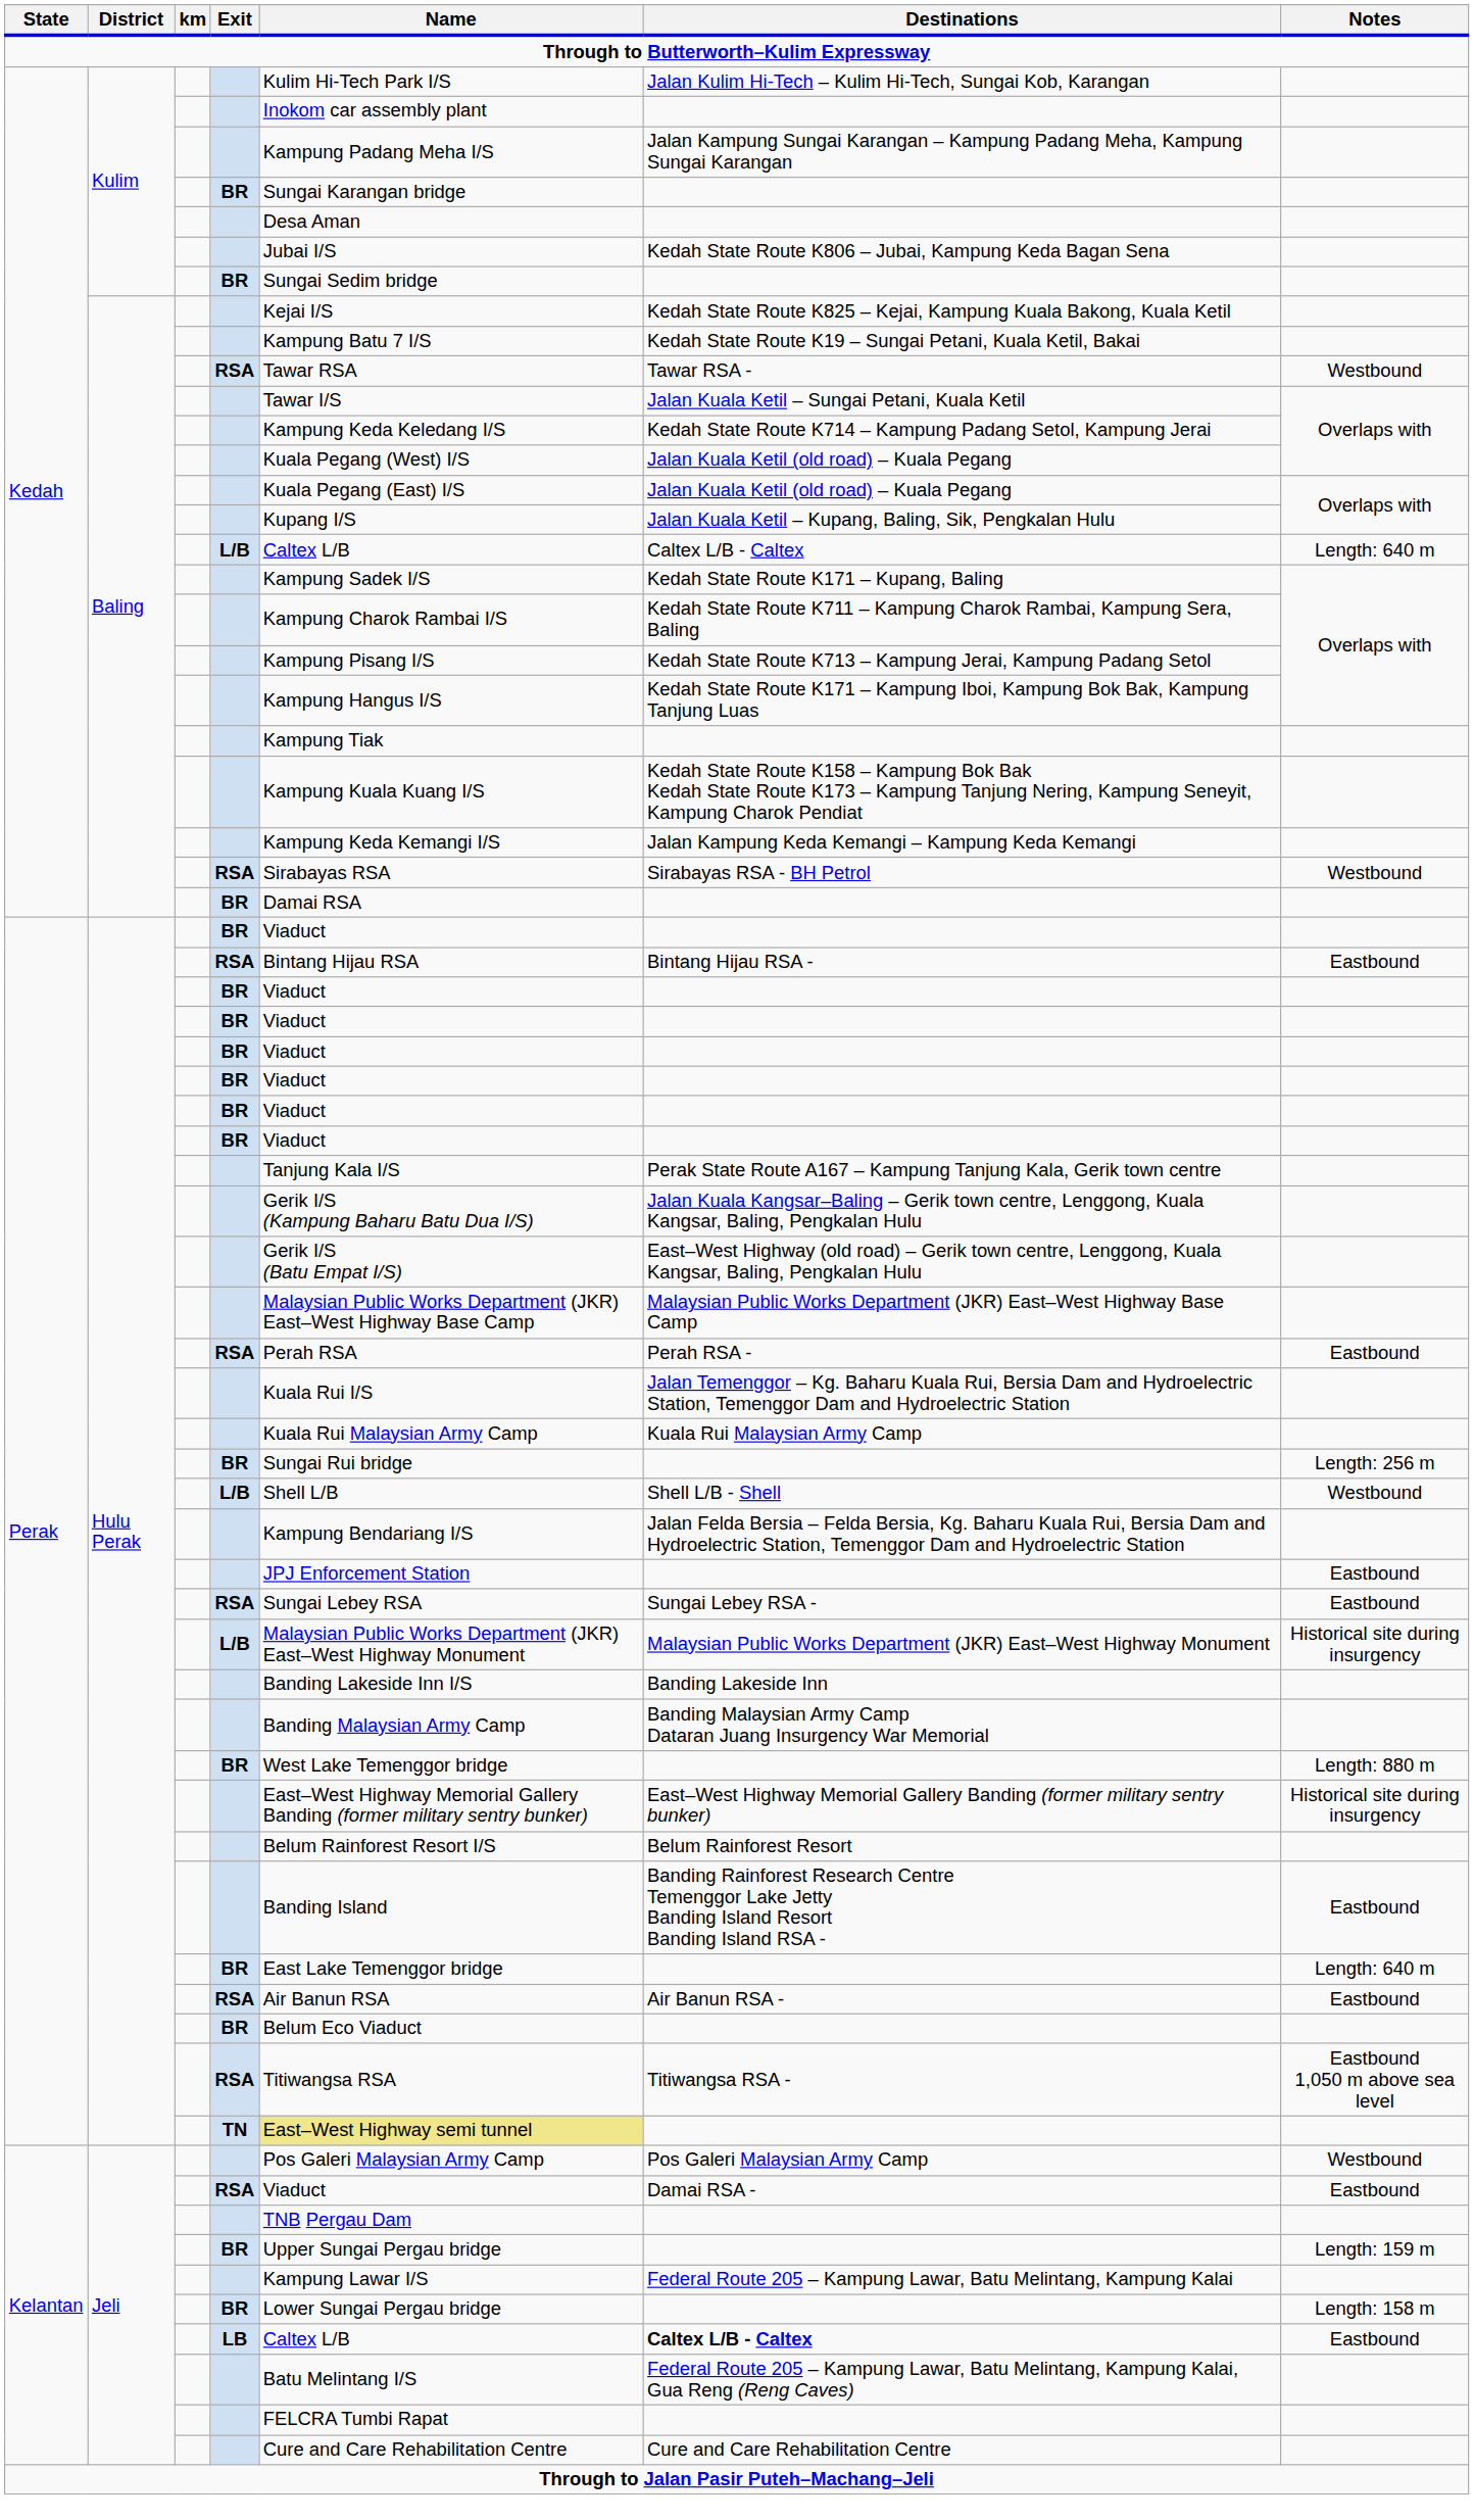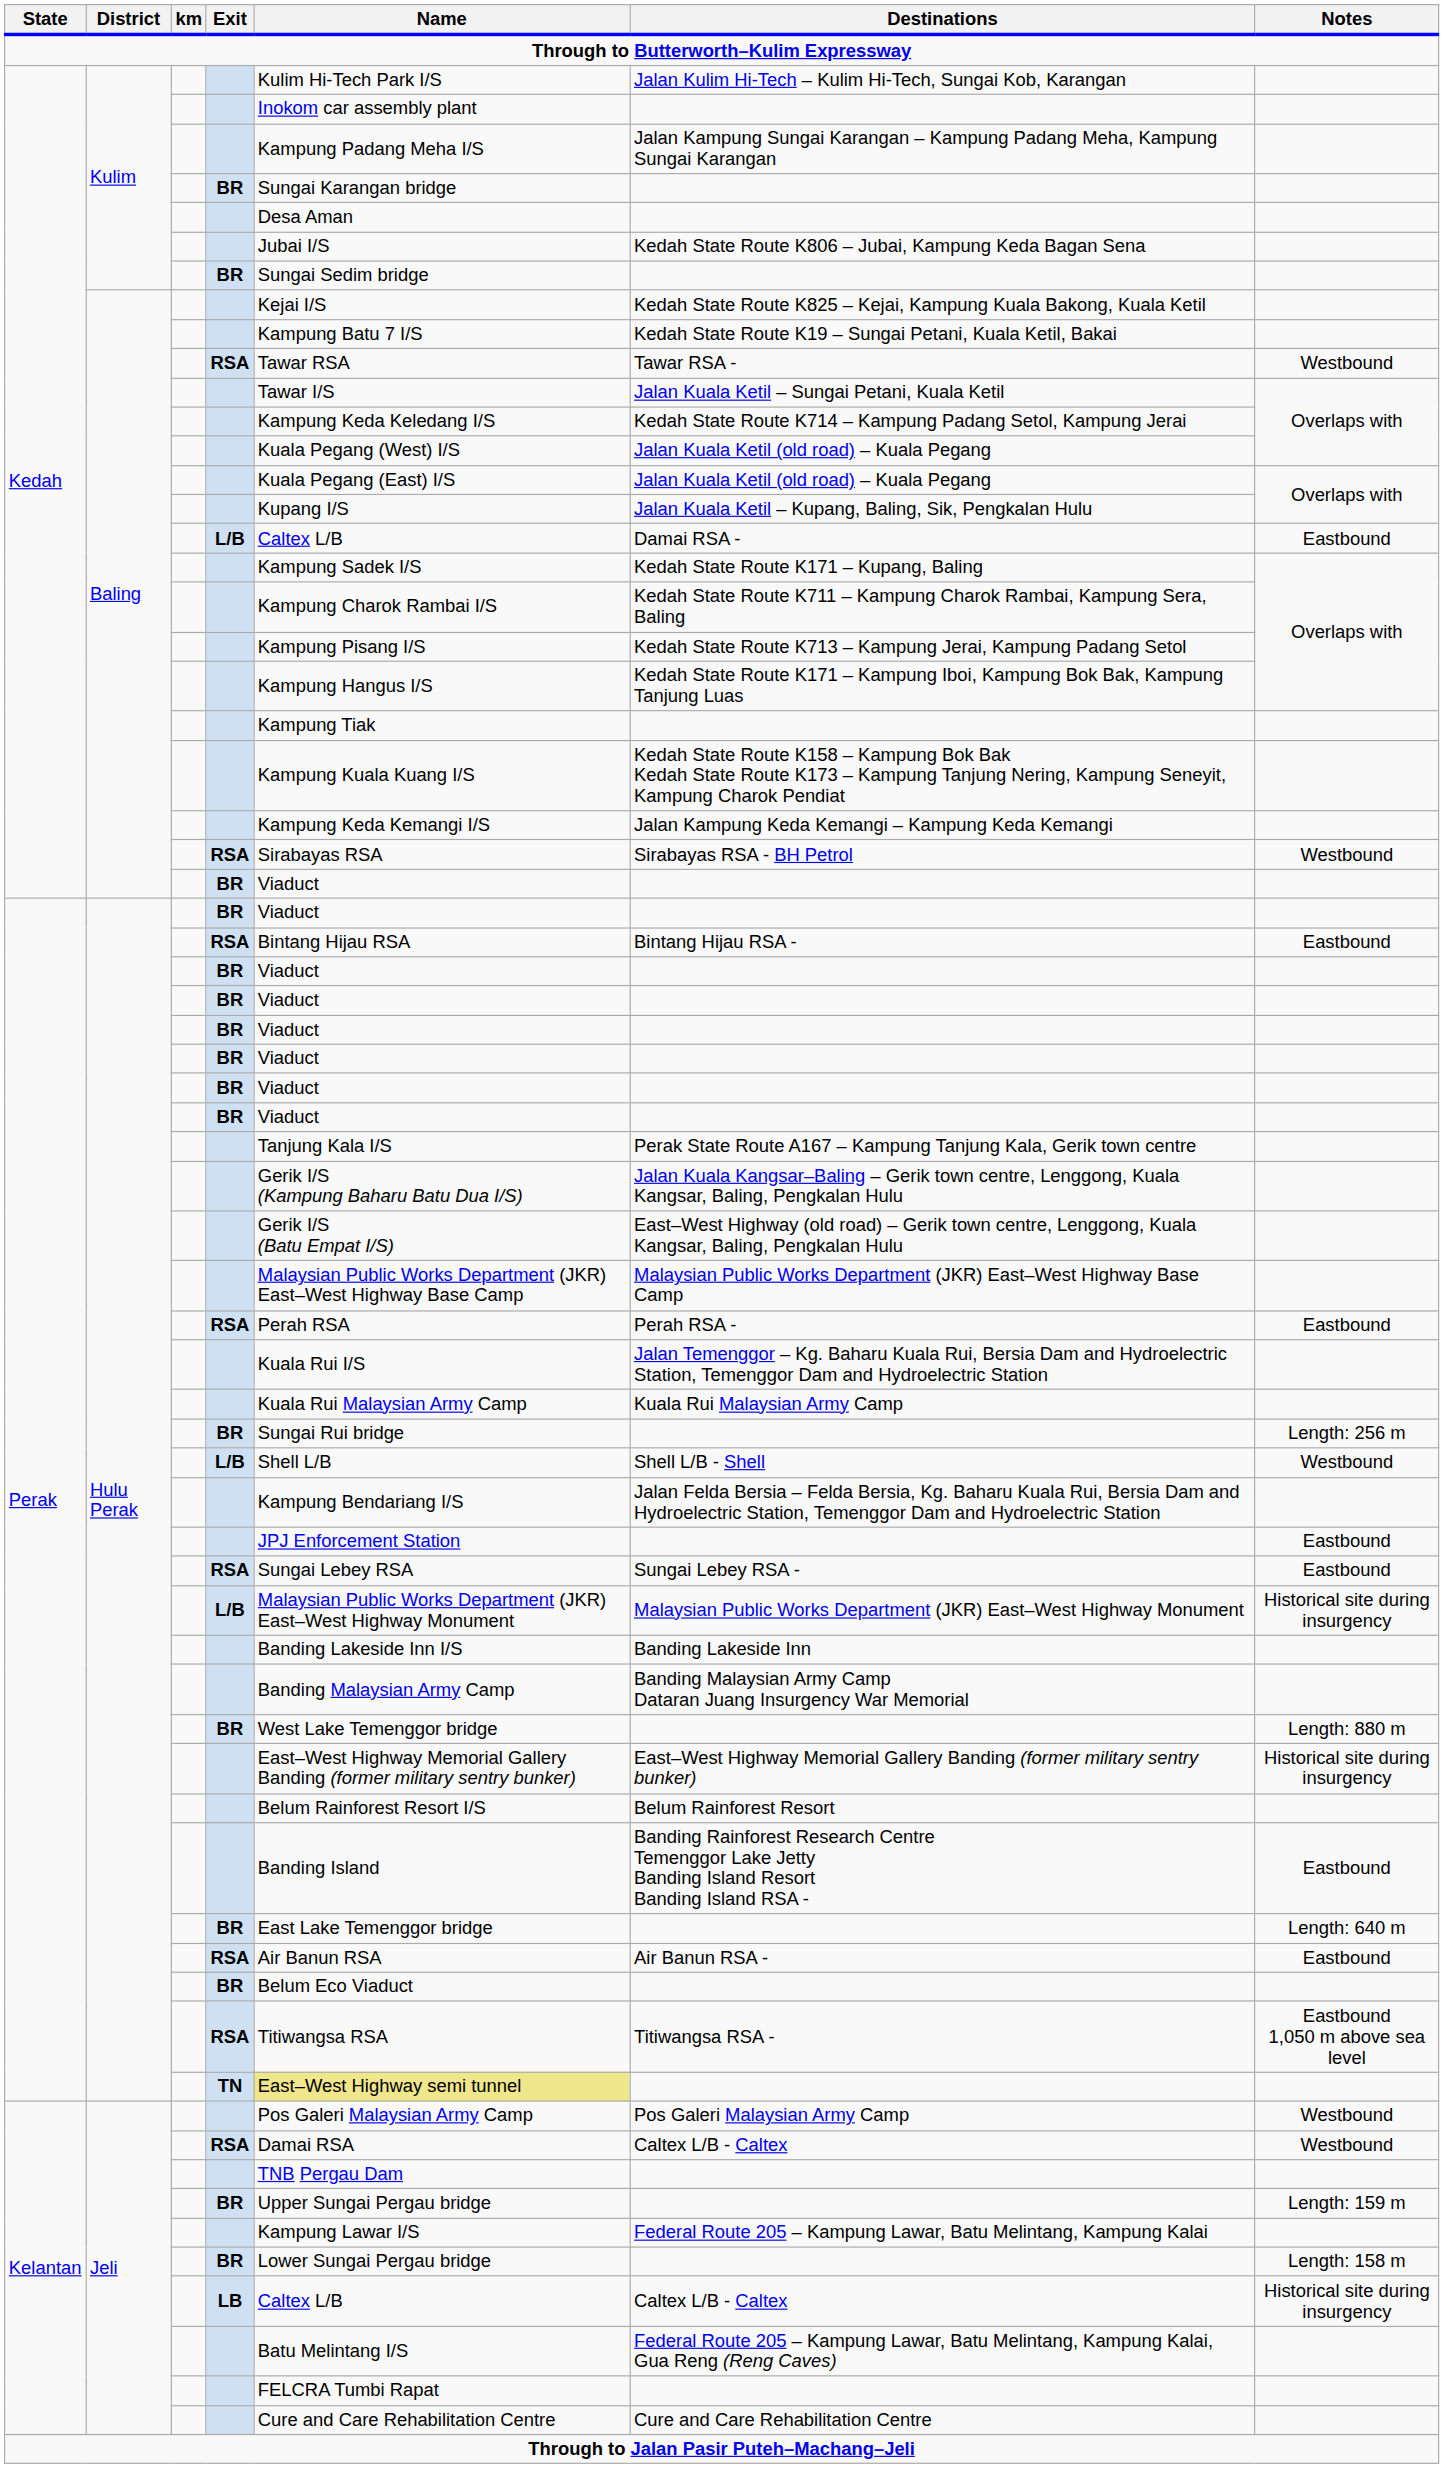Baling / L/B | Destinations: Caltex L/B - Caltex -> Damai RSA -
Baling / L/B | Notes: Length: 640 m -> Eastbound
Baling / BR | Name: Damai RSA -> Viaduct
Jeli / RSA | Name: Viaduct -> Damai RSA
Jeli / RSA | Destinations: Damai RSA - -> Caltex L/B - Caltex
Jeli / RSA | Notes: Eastbound -> Westbound
LB | Destinations: bold -> normal
LB | Notes: Eastbound -> Historical site during insurgency
